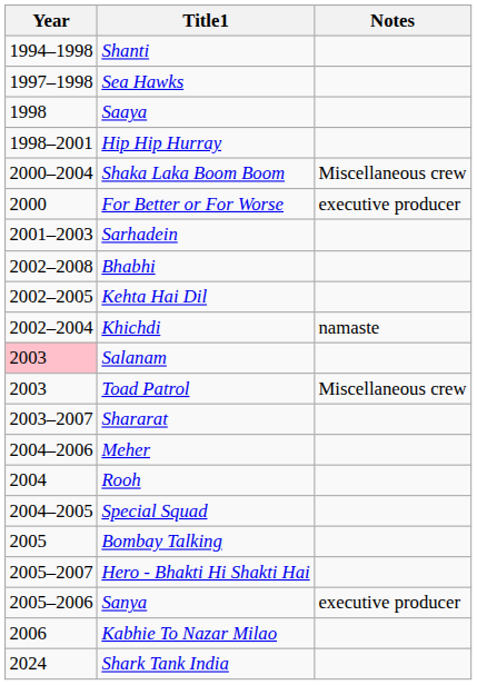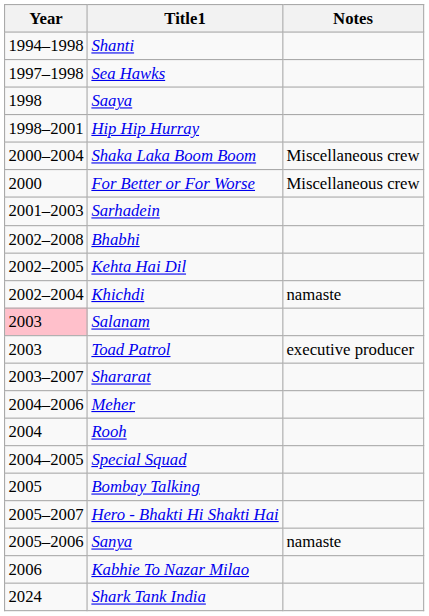For Better or For Worse | Notes: executive producer -> Miscellaneous crew
Toad Patrol | Notes: Miscellaneous crew -> executive producer
Sanya | Notes: executive producer -> namaste
